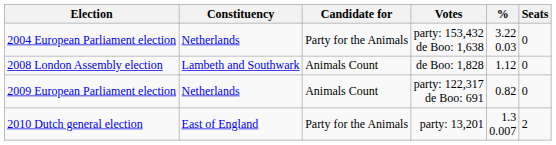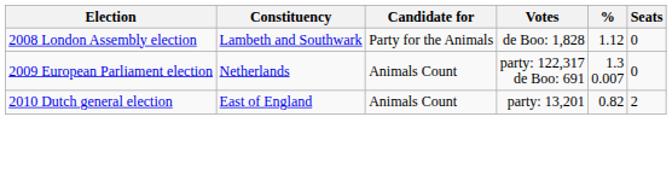- row: 2004 European Parliament election | Netherlands | Party for the Animals | party: 153,432 de Boo: 1,638 | 3.22 0.03 | 0
2008 London Assembly election | Candidate for: Animals Count -> Party for the Animals
2009 European Parliament election | %: 0.82 -> 1.3 0.007
2010 Dutch general election | Candidate for: Party for the Animals -> Animals Count
2010 Dutch general election | %: 1.3 0.007 -> 0.82
